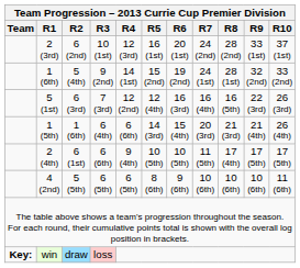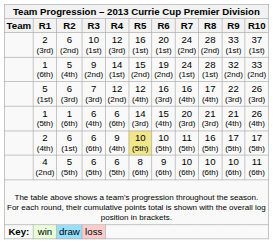5 (1st) | Team Progression – 2013 Currie Cup Premier Division / R8: 16 (5th) -> 17 (4th)
2 (4th) | Team Progression – 2013 Currie Cup Premier Division / R5: no background -> khaki background
2 (4th) | Team Progression – 2013 Currie Cup Premier Division / R8: 17 (4th) -> 16 (5th)
